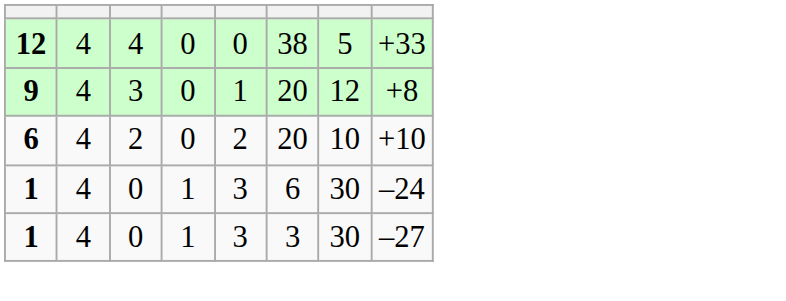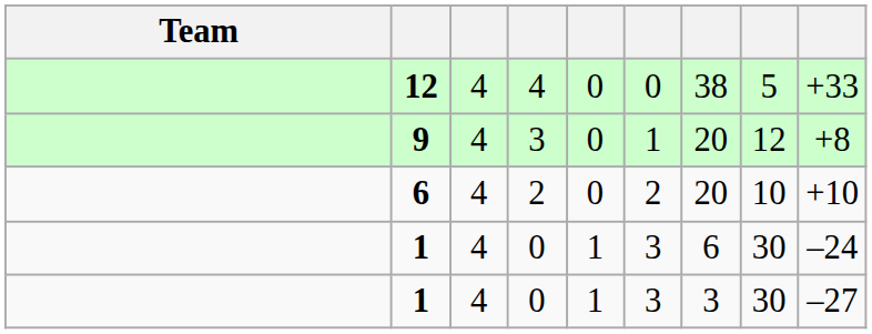+ column: Team
